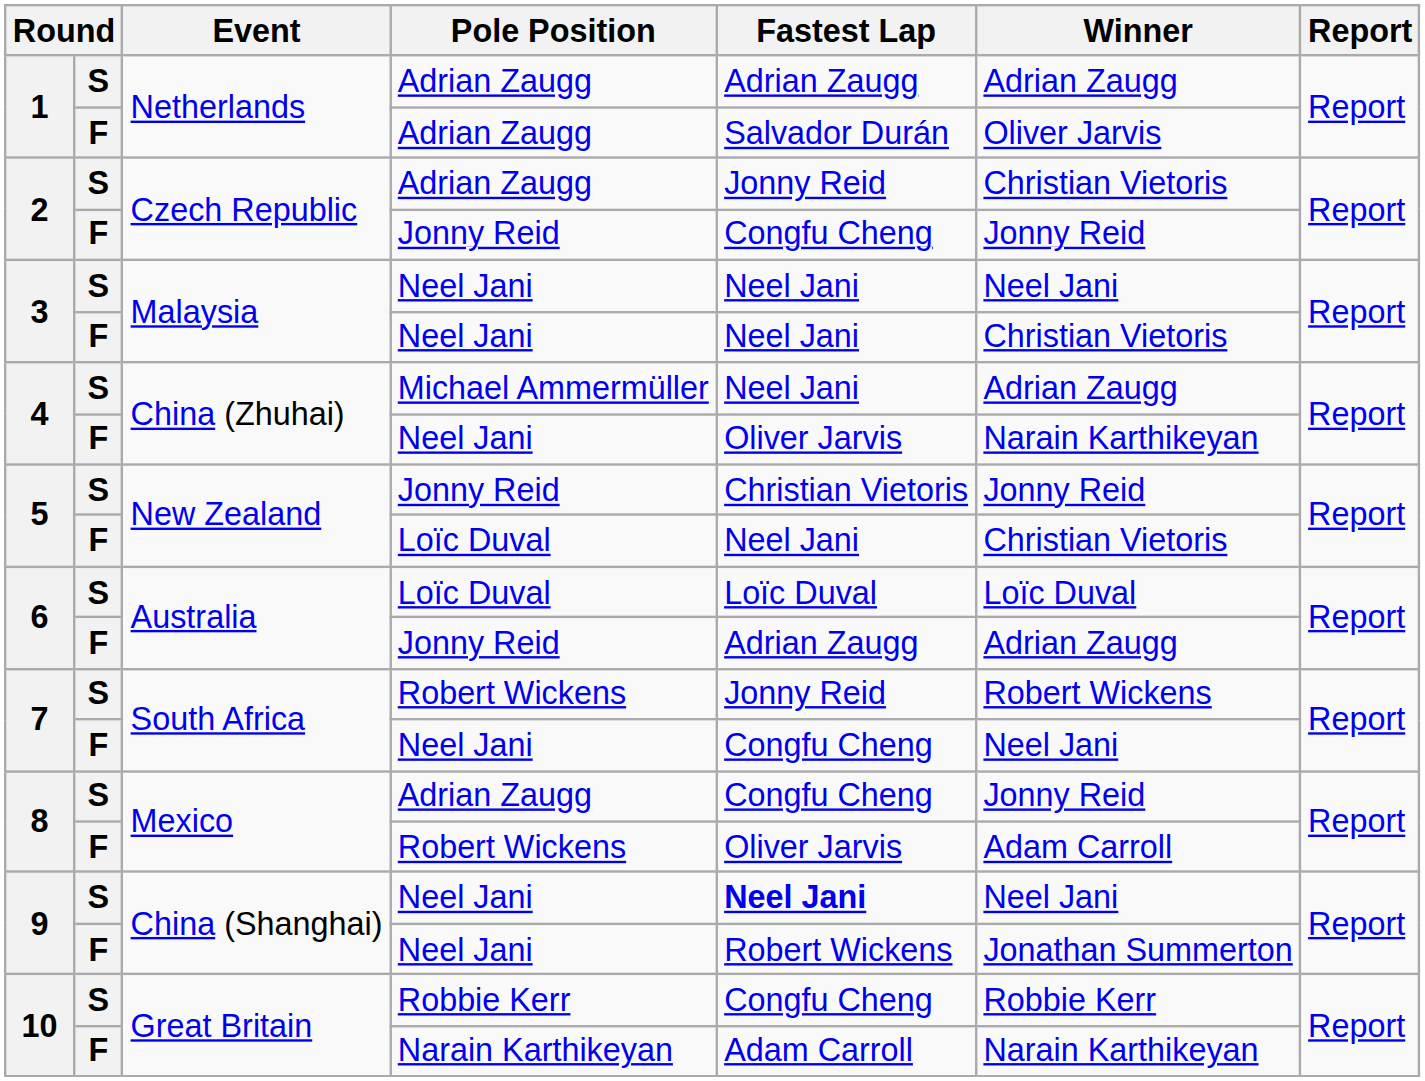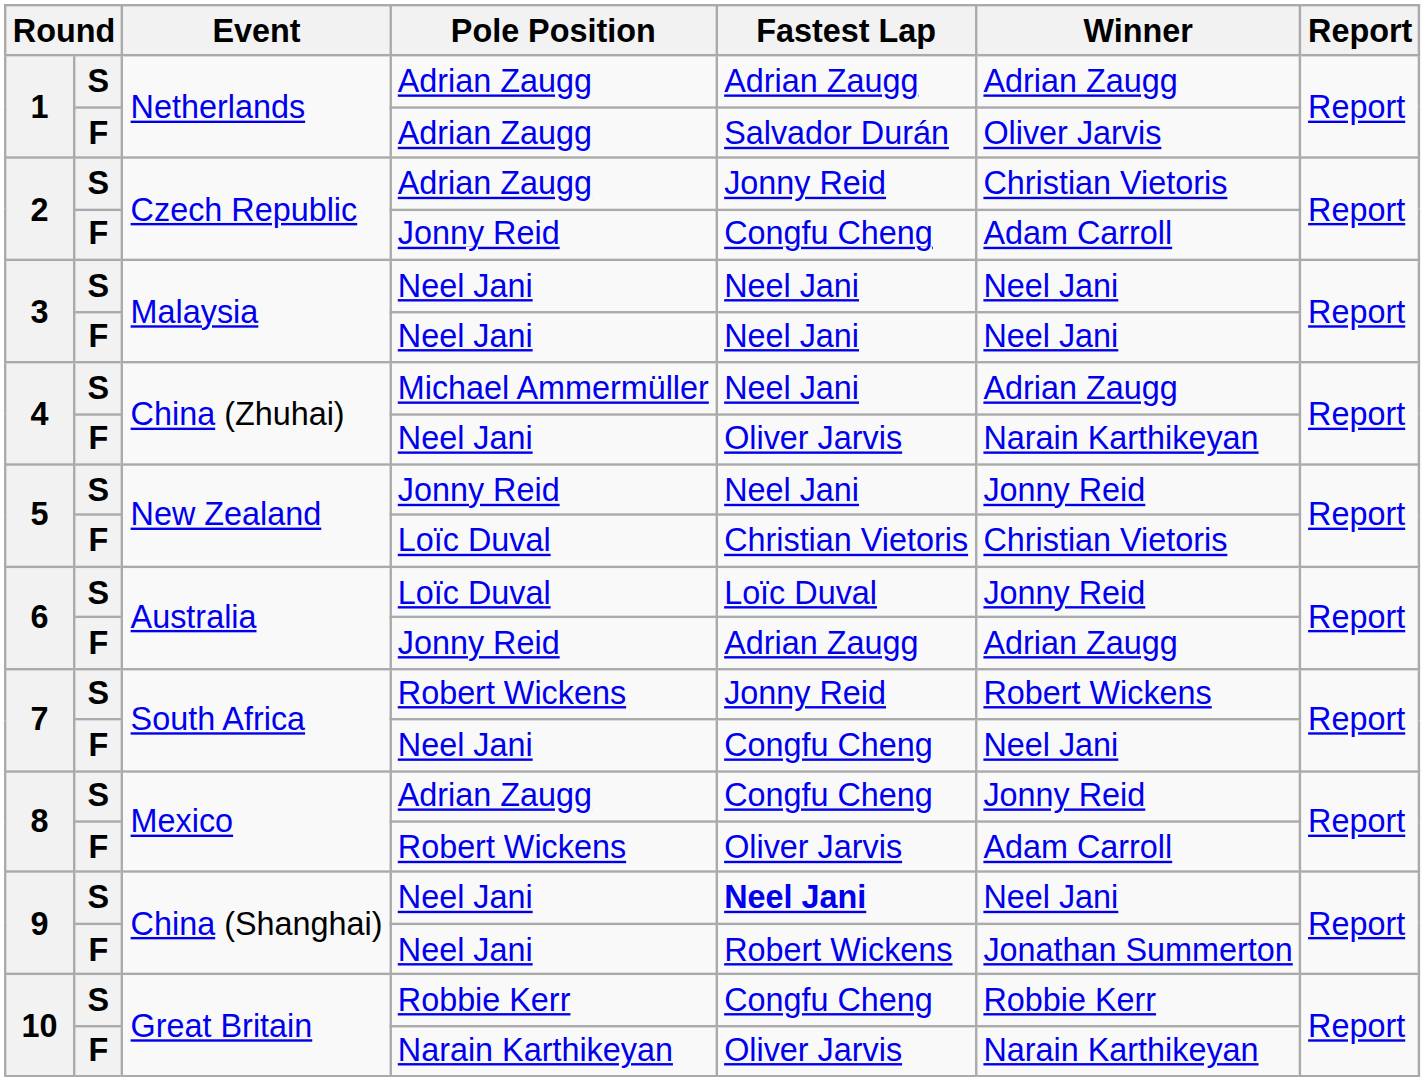2 / F | Winner: Jonny Reid -> Adam Carroll
3 / F | Winner: Christian Vietoris -> Neel Jani
5 / S | Fastest Lap: Christian Vietoris -> Neel Jani
5 / F | Fastest Lap: Neel Jani -> Christian Vietoris
6 / S | Winner: Loïc Duval -> Jonny Reid
10 / F | Fastest Lap: Adam Carroll -> Oliver Jarvis
